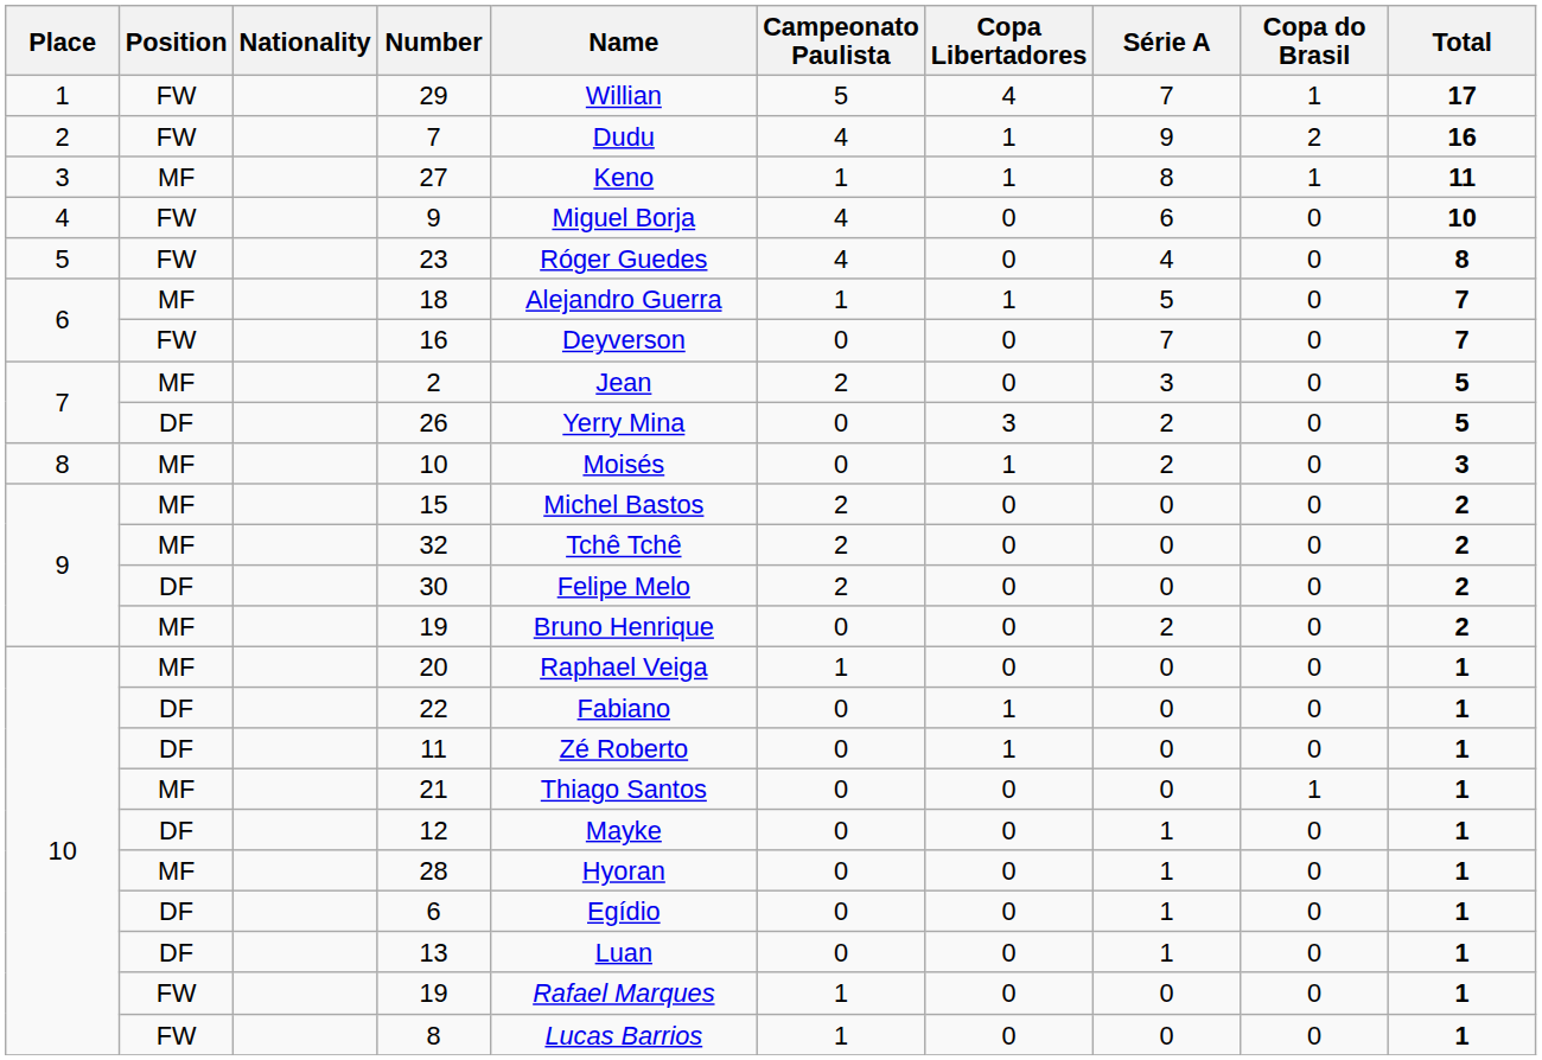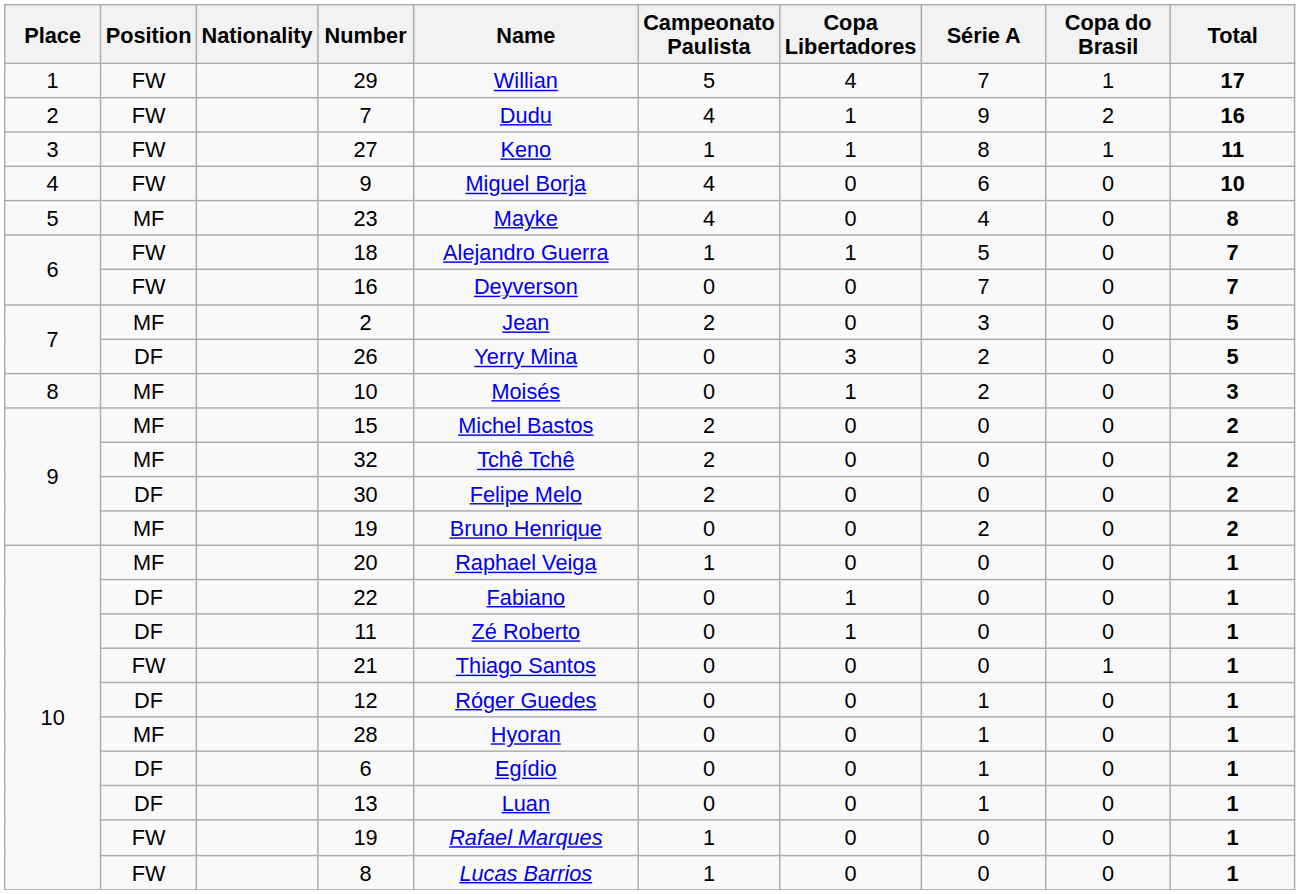27 | Position: MF -> FW
23 | Position: FW -> MF
23 | Name: Róger Guedes -> Mayke
18 | Position: MF -> FW
21 | Position: MF -> FW
12 | Name: Mayke -> Róger Guedes
